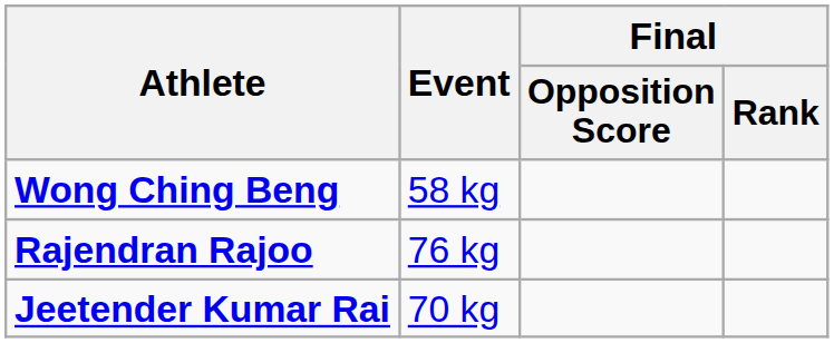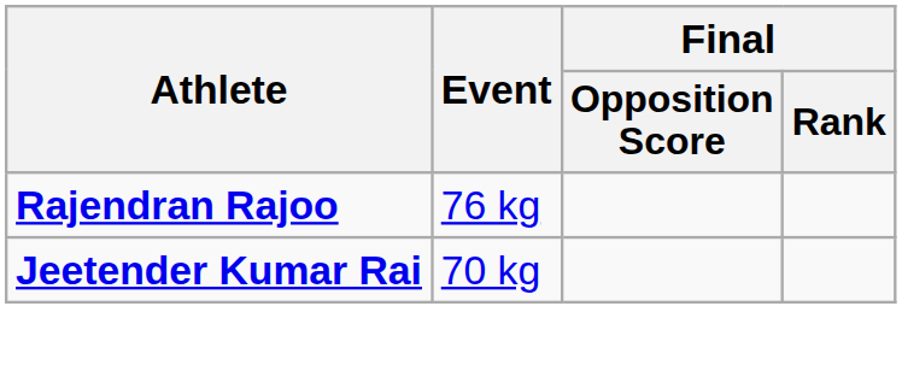- row: Wong Ching Beng | 58 kg
